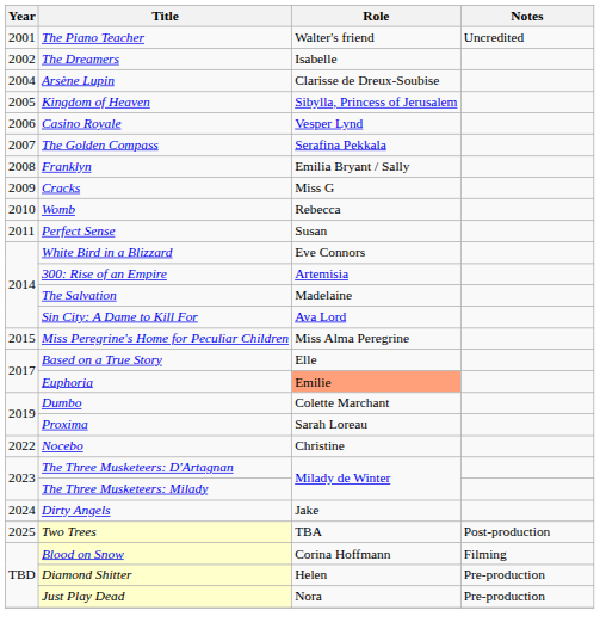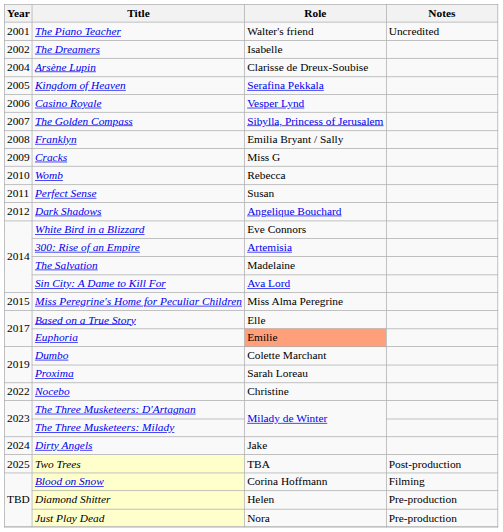Kingdom of Heaven | Role: Sibylla, Princess of Jerusalem -> Serafina Pekkala
The Golden Compass | Role: Serafina Pekkala -> Sibylla, Princess of Jerusalem
+ row: 2012 | Dark Shadows | Angelique Bouchard
